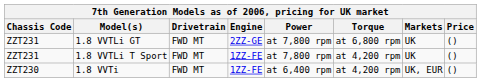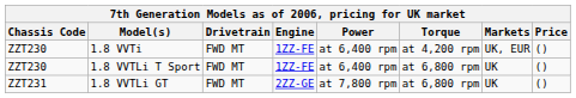rows swapped: 1.8 VVTi <-> 1.8 VVTLi GT
1.8 VVTLi T Sport | Chassis Code: ZZT231 -> ZZT230
1.8 VVTLi T Sport | Power: at 7,800 rpm -> at 6,400 rpm
1.8 VVTLi T Sport | Torque: at 4,200 rpm -> at 6,800 rpm
